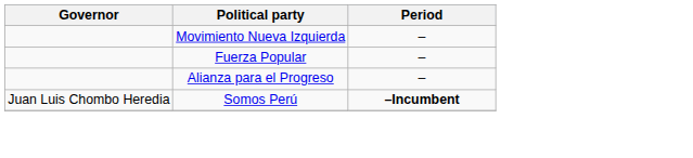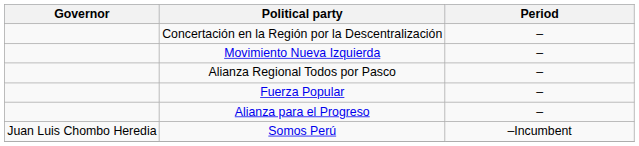+ row: Concertación en la Región por la Descentralización | –
+ row: Alianza Regional Todos por Pasco | –
Somos Perú | Period: bold -> normal
